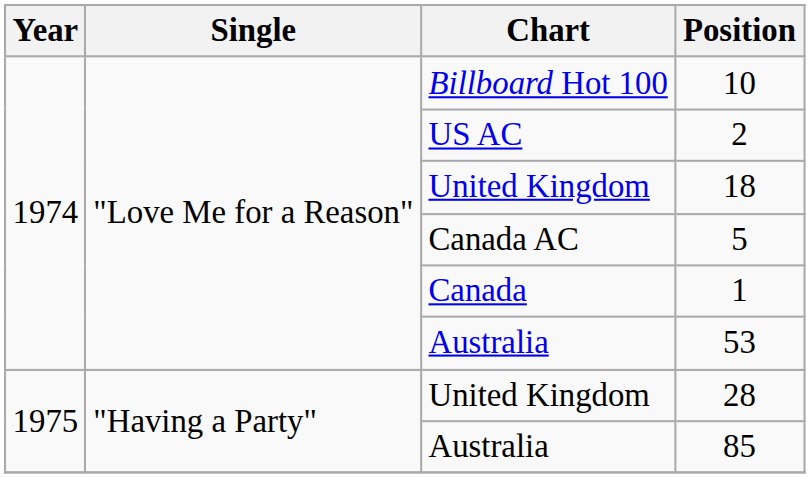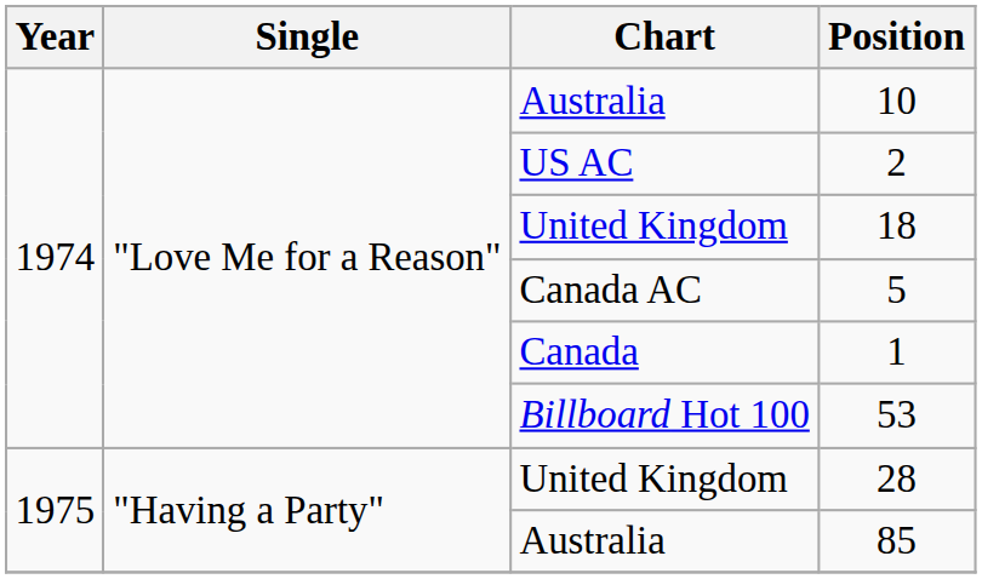10 | Chart: Billboard Hot 100 -> Australia
53 | Chart: Australia -> Billboard Hot 100
